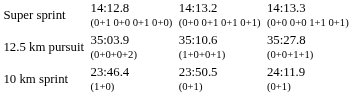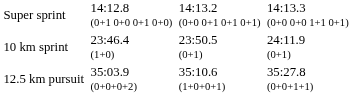rows swapped: 10 km sprint <-> 12.5 km pursuit
